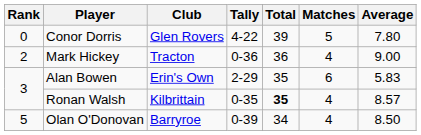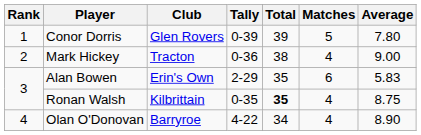Conor Dorris | Rank: 0 -> 1
Conor Dorris | Tally: 4-22 -> 0-39
Mark Hickey | Total: 36 -> 38
Ronan Walsh | Average: 8.57 -> 8.75
Olan O'Donovan | Rank: 5 -> 4
Olan O'Donovan | Tally: 0-39 -> 4-22
Olan O'Donovan | Average: 8.50 -> 8.90
